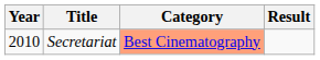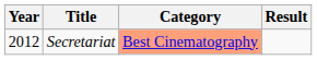Secretariat | Year: 2010 -> 2012
